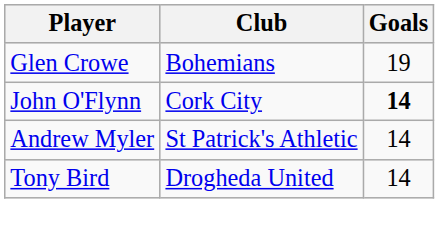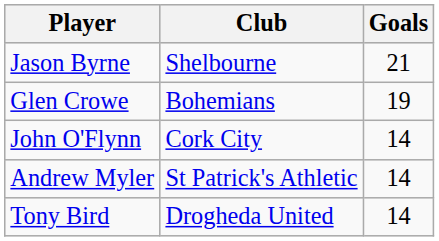+ row: Jason Byrne | Shelbourne | 21
John O'Flynn | Goals: bold -> normal
